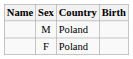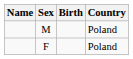columns swapped: Birth <-> Country
